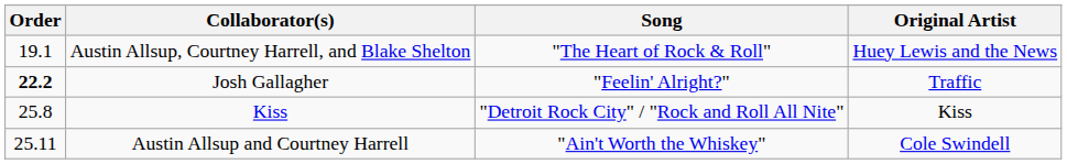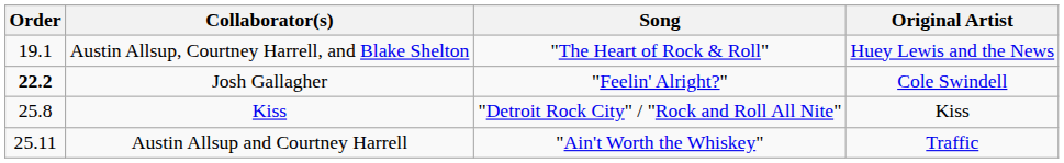Josh Gallagher | Original Artist: Traffic -> Cole Swindell
Austin Allsup and Courtney Harrell | Original Artist: Cole Swindell -> Traffic
